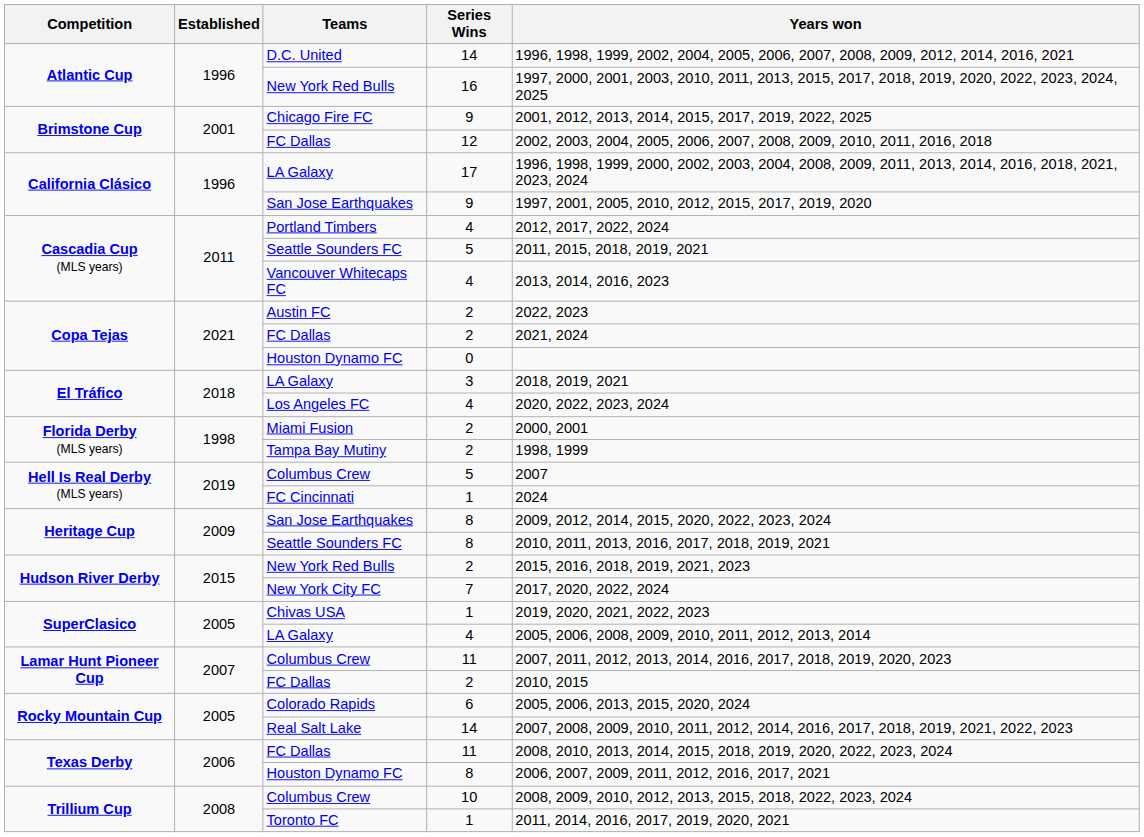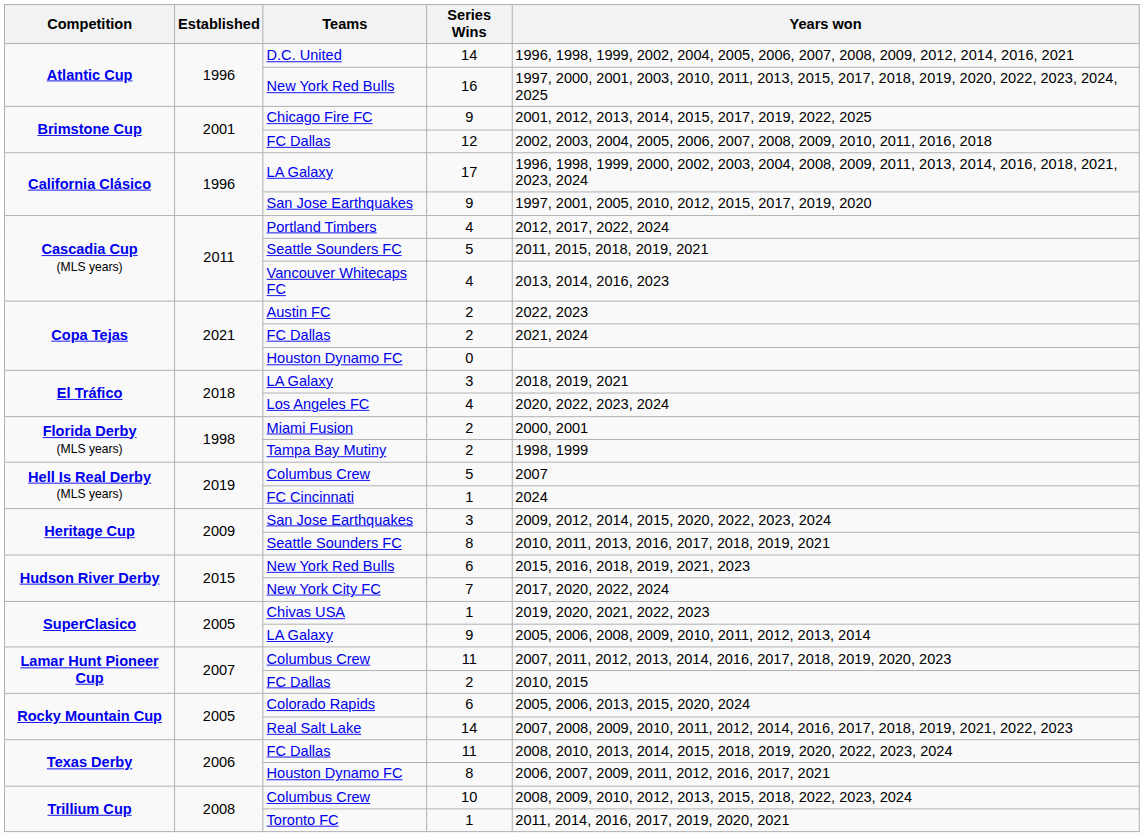Heritage Cup / San Jose Earthquakes | Series Wins: 8 -> 3
Hudson River Derby / New York Red Bulls | Series Wins: 2 -> 6
SuperClasico / LA Galaxy | Series Wins: 4 -> 9
